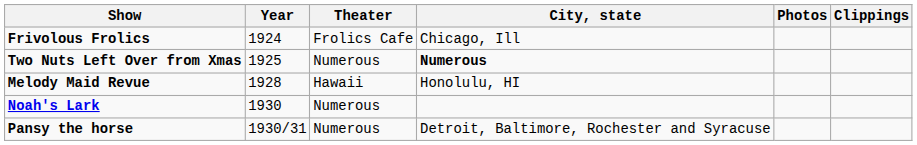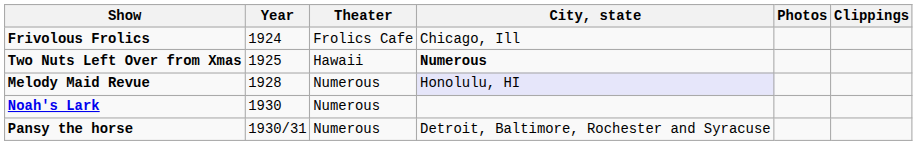Two Nuts Left Over from Xmas | Theater: Numerous -> Hawaii
Melody Maid Revue | Theater: Hawaii -> Numerous
Melody Maid Revue | City, state: no background -> lavender background
